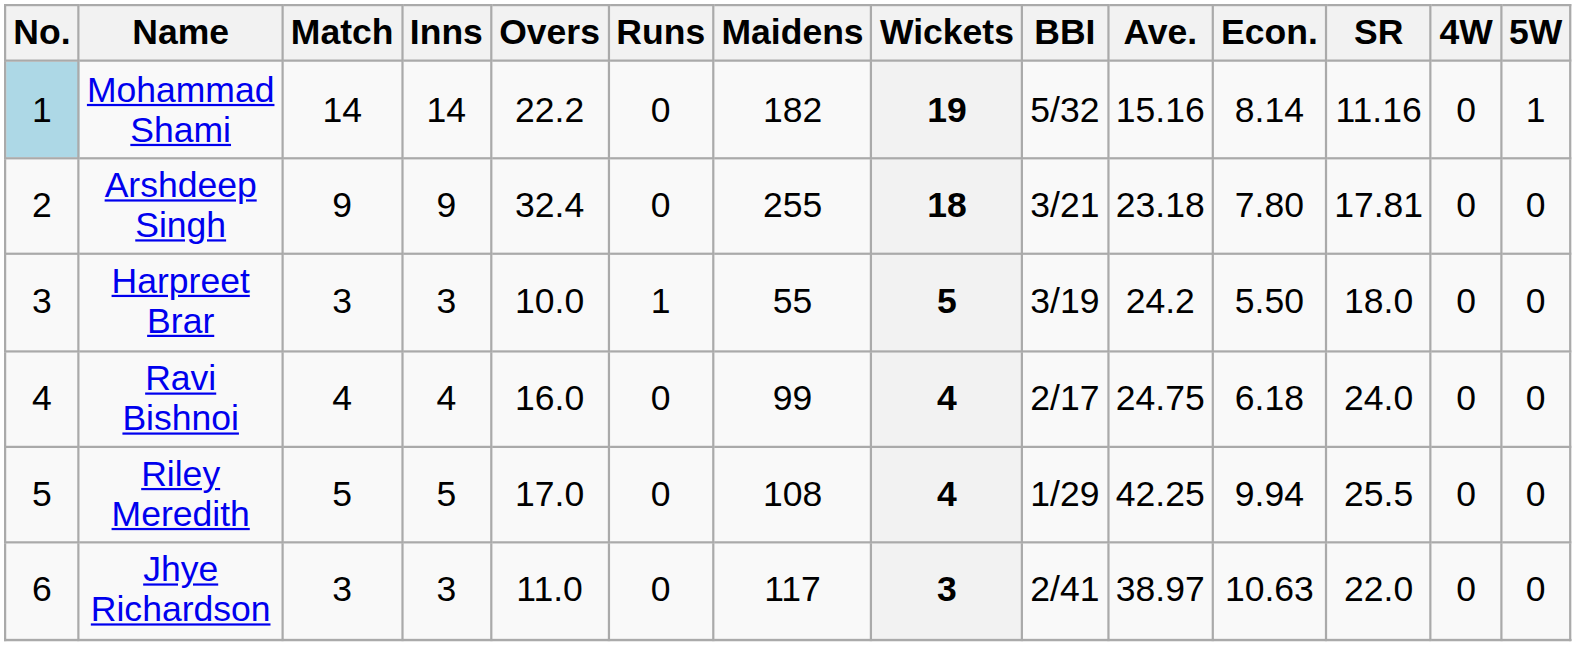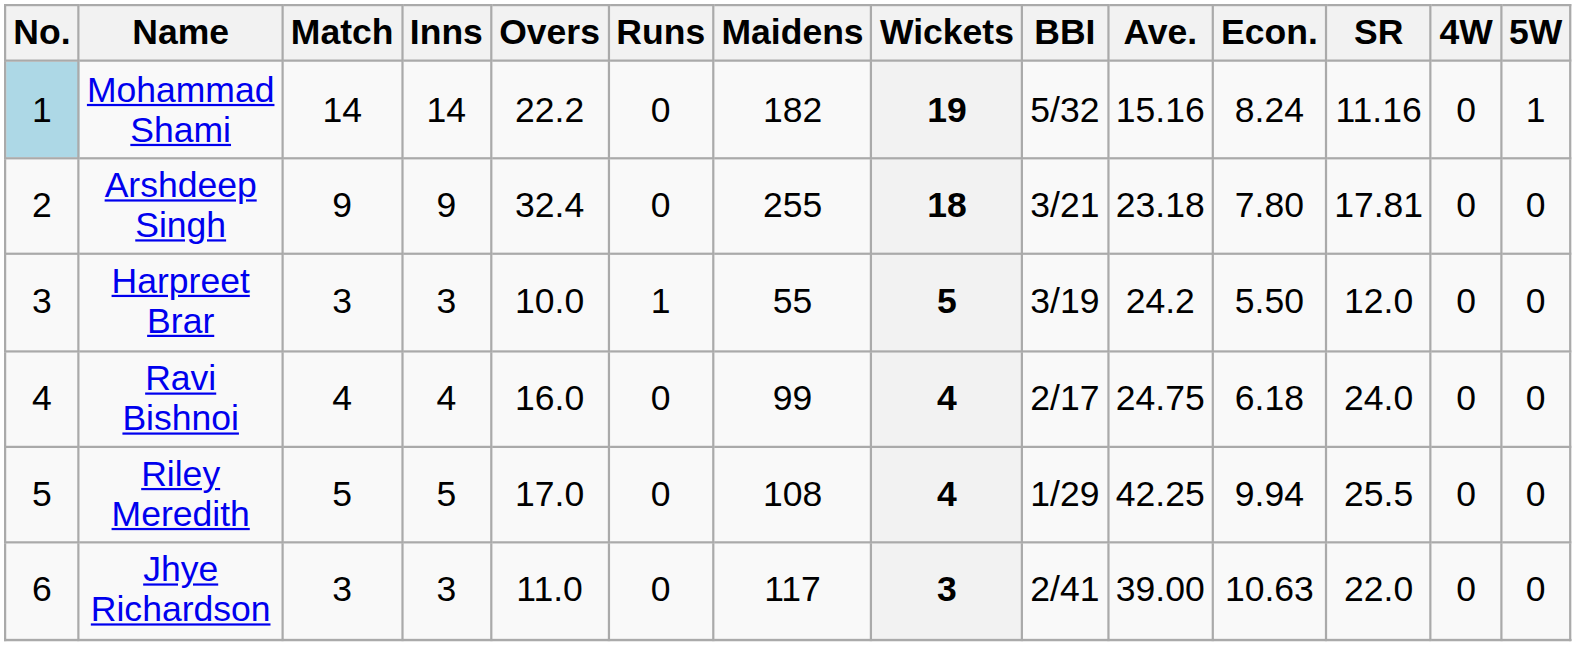Mohammad Shami | Econ.: 8.14 -> 8.24
Harpreet Brar | SR: 18.0 -> 12.0
Jhye Richardson | Ave.: 38.97 -> 39.00
